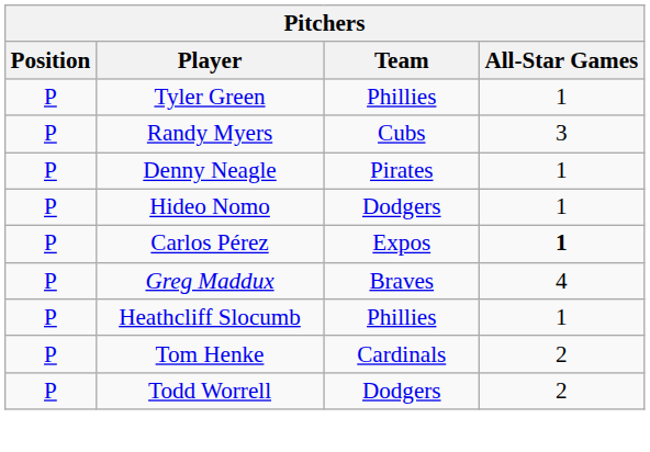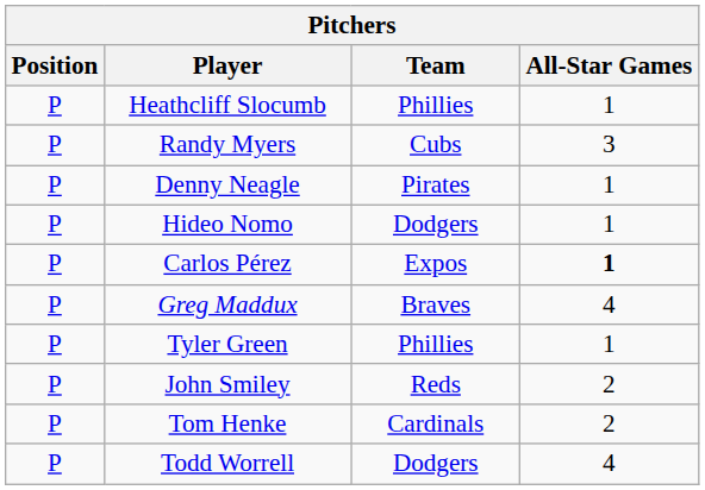rows swapped: Tyler Green <-> Heathcliff Slocumb
+ row: P | John Smiley | Reds | 2
Todd Worrell | All-Star Games: 2 -> 4
